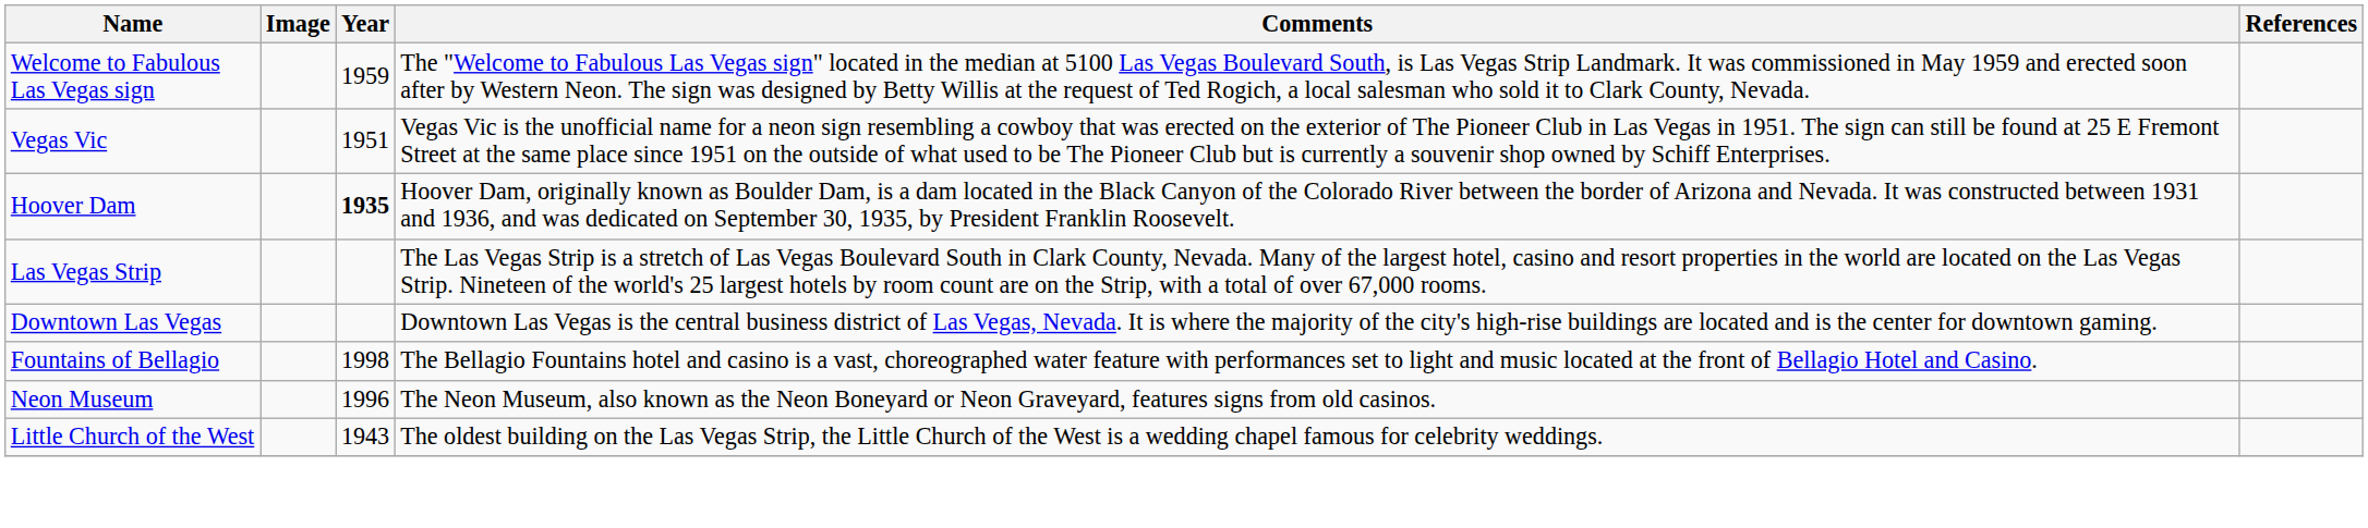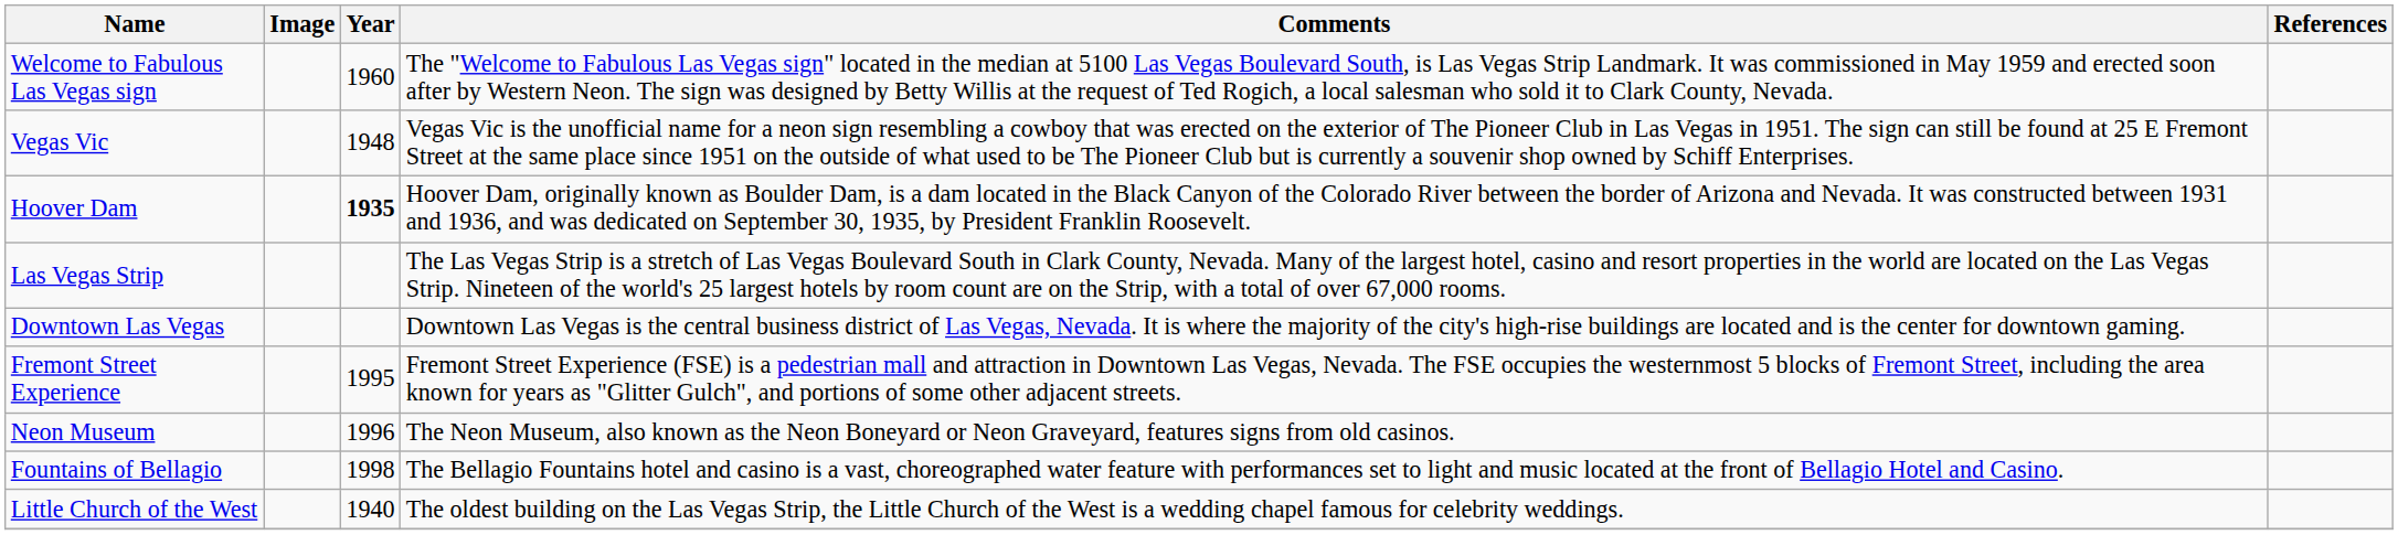Welcome to Fabulous Las Vegas sign | Year: 1959 -> 1960
Vegas Vic | Year: 1951 -> 1948
+ row: Fremont Street Experience | 1995 | Fremont Street Experience (FSE) is a pedestrian mall and attraction in Downtown Las Vegas, Nevada. The FSE occupies the westernmost 5 blocks of Fremont Street, including the area known for years as "Glitter Gulch", and portions of some other adjacent streets.
rows swapped: Fountains of Bellagio <-> Neon Museum
Little Church of the West | Year: 1943 -> 1940
